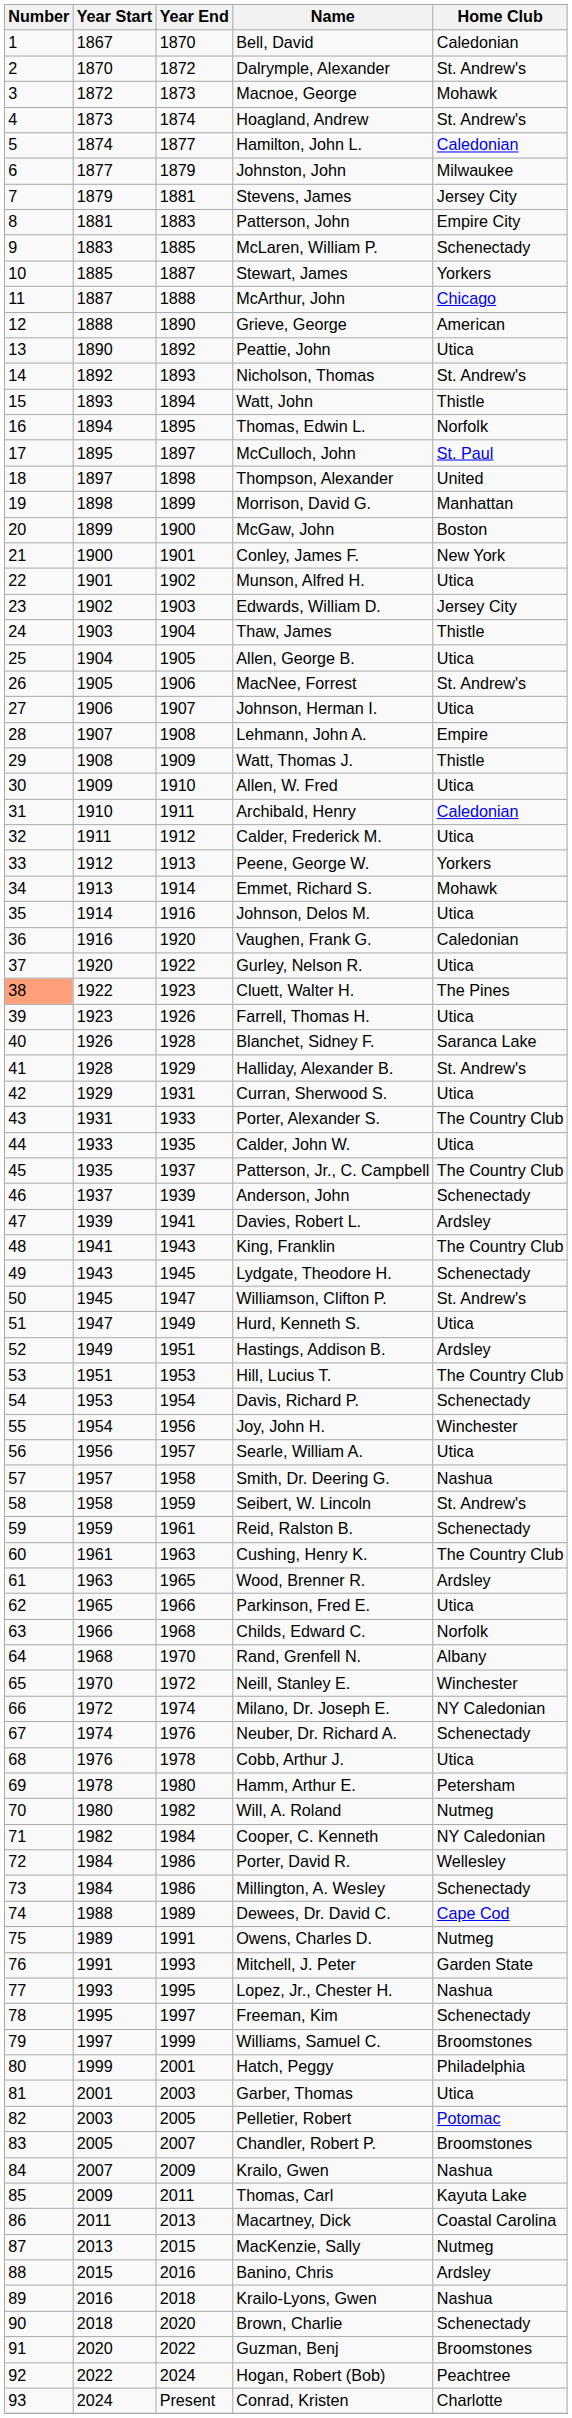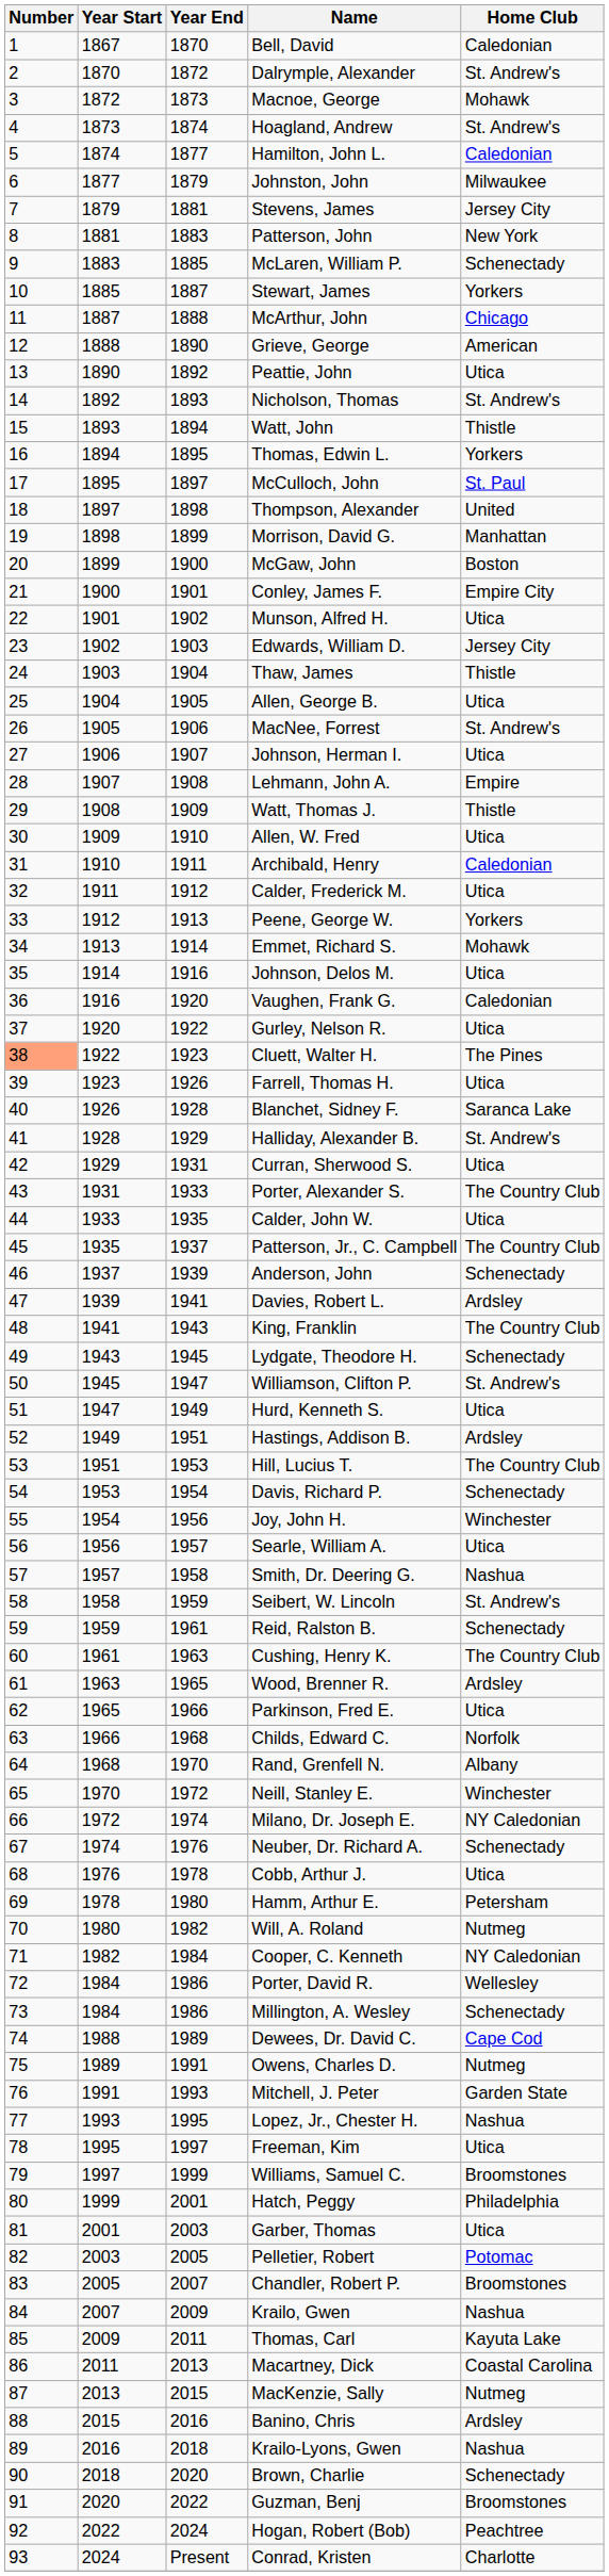Patterson, John | Home Club: Empire City -> New York
Thomas, Edwin L. | Home Club: Norfolk -> Yorkers
Conley, James F. | Home Club: New York -> Empire City
Freeman, Kim | Home Club: Schenectady -> Utica
